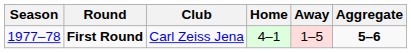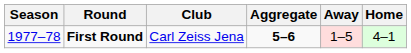columns swapped: Home <-> Aggregate
